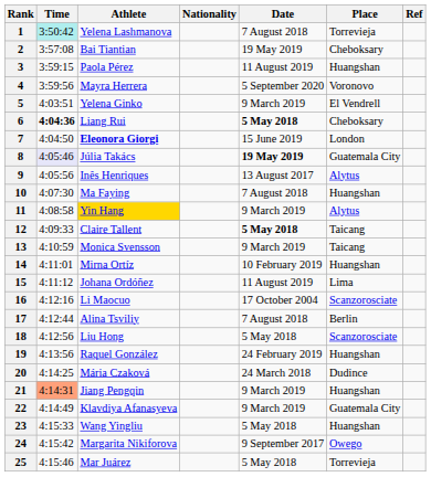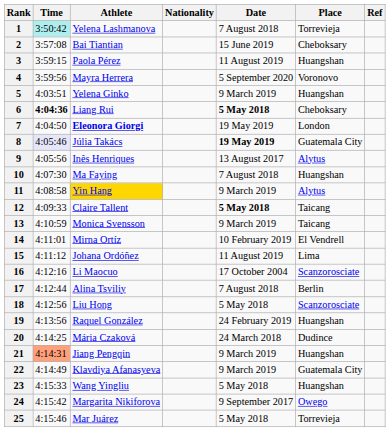2 | Date: 19 May 2019 -> 15 June 2019
5 | Place: El Vendrell -> Huangshan
7 | Date: 15 June 2019 -> 19 May 2019
14 | Place: Huangshan -> El Vendrell
